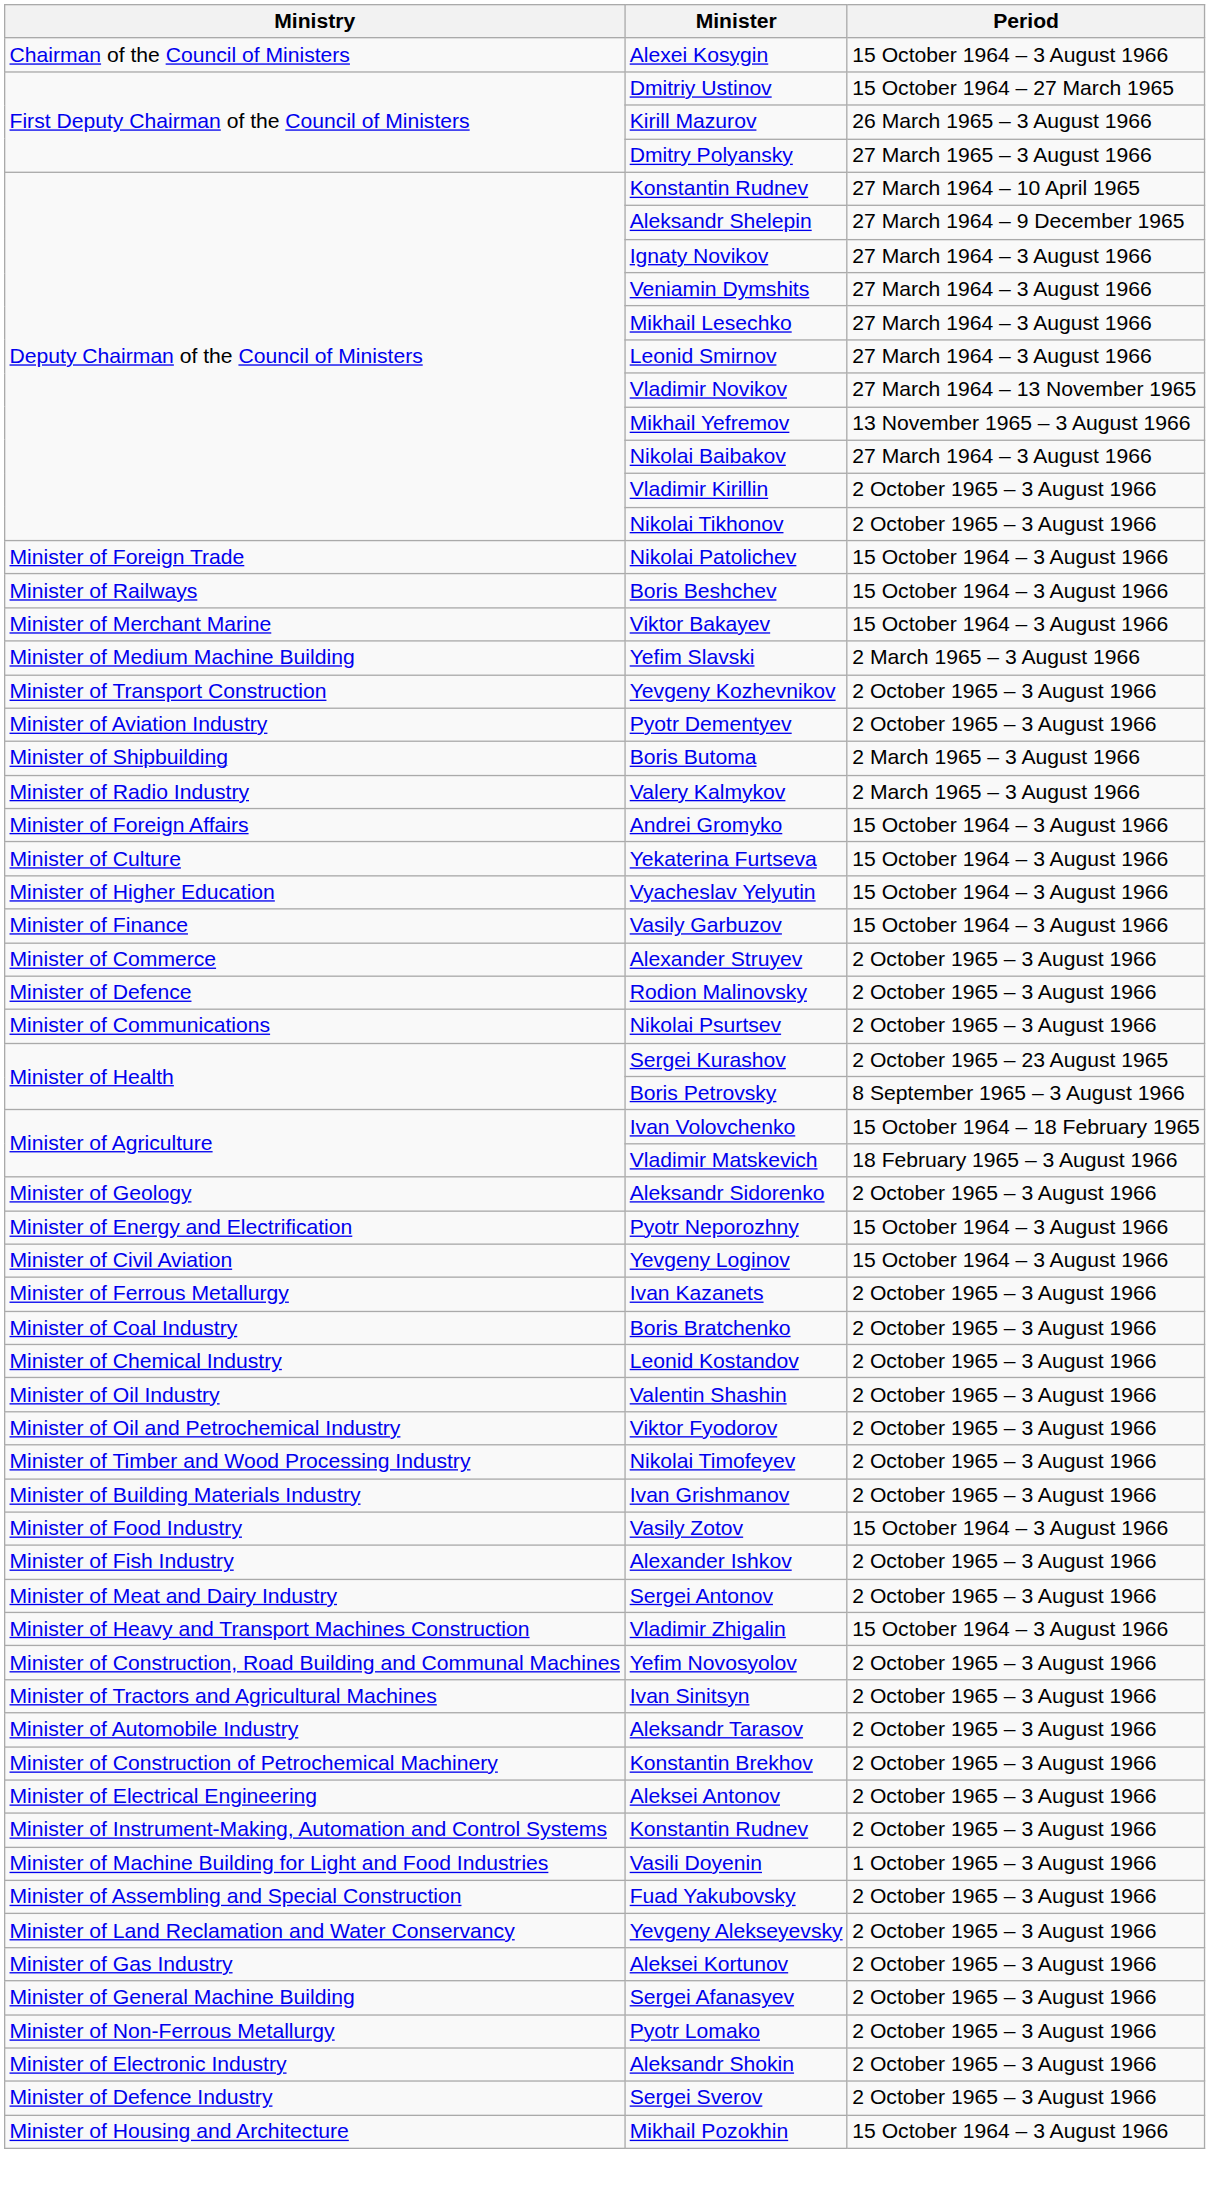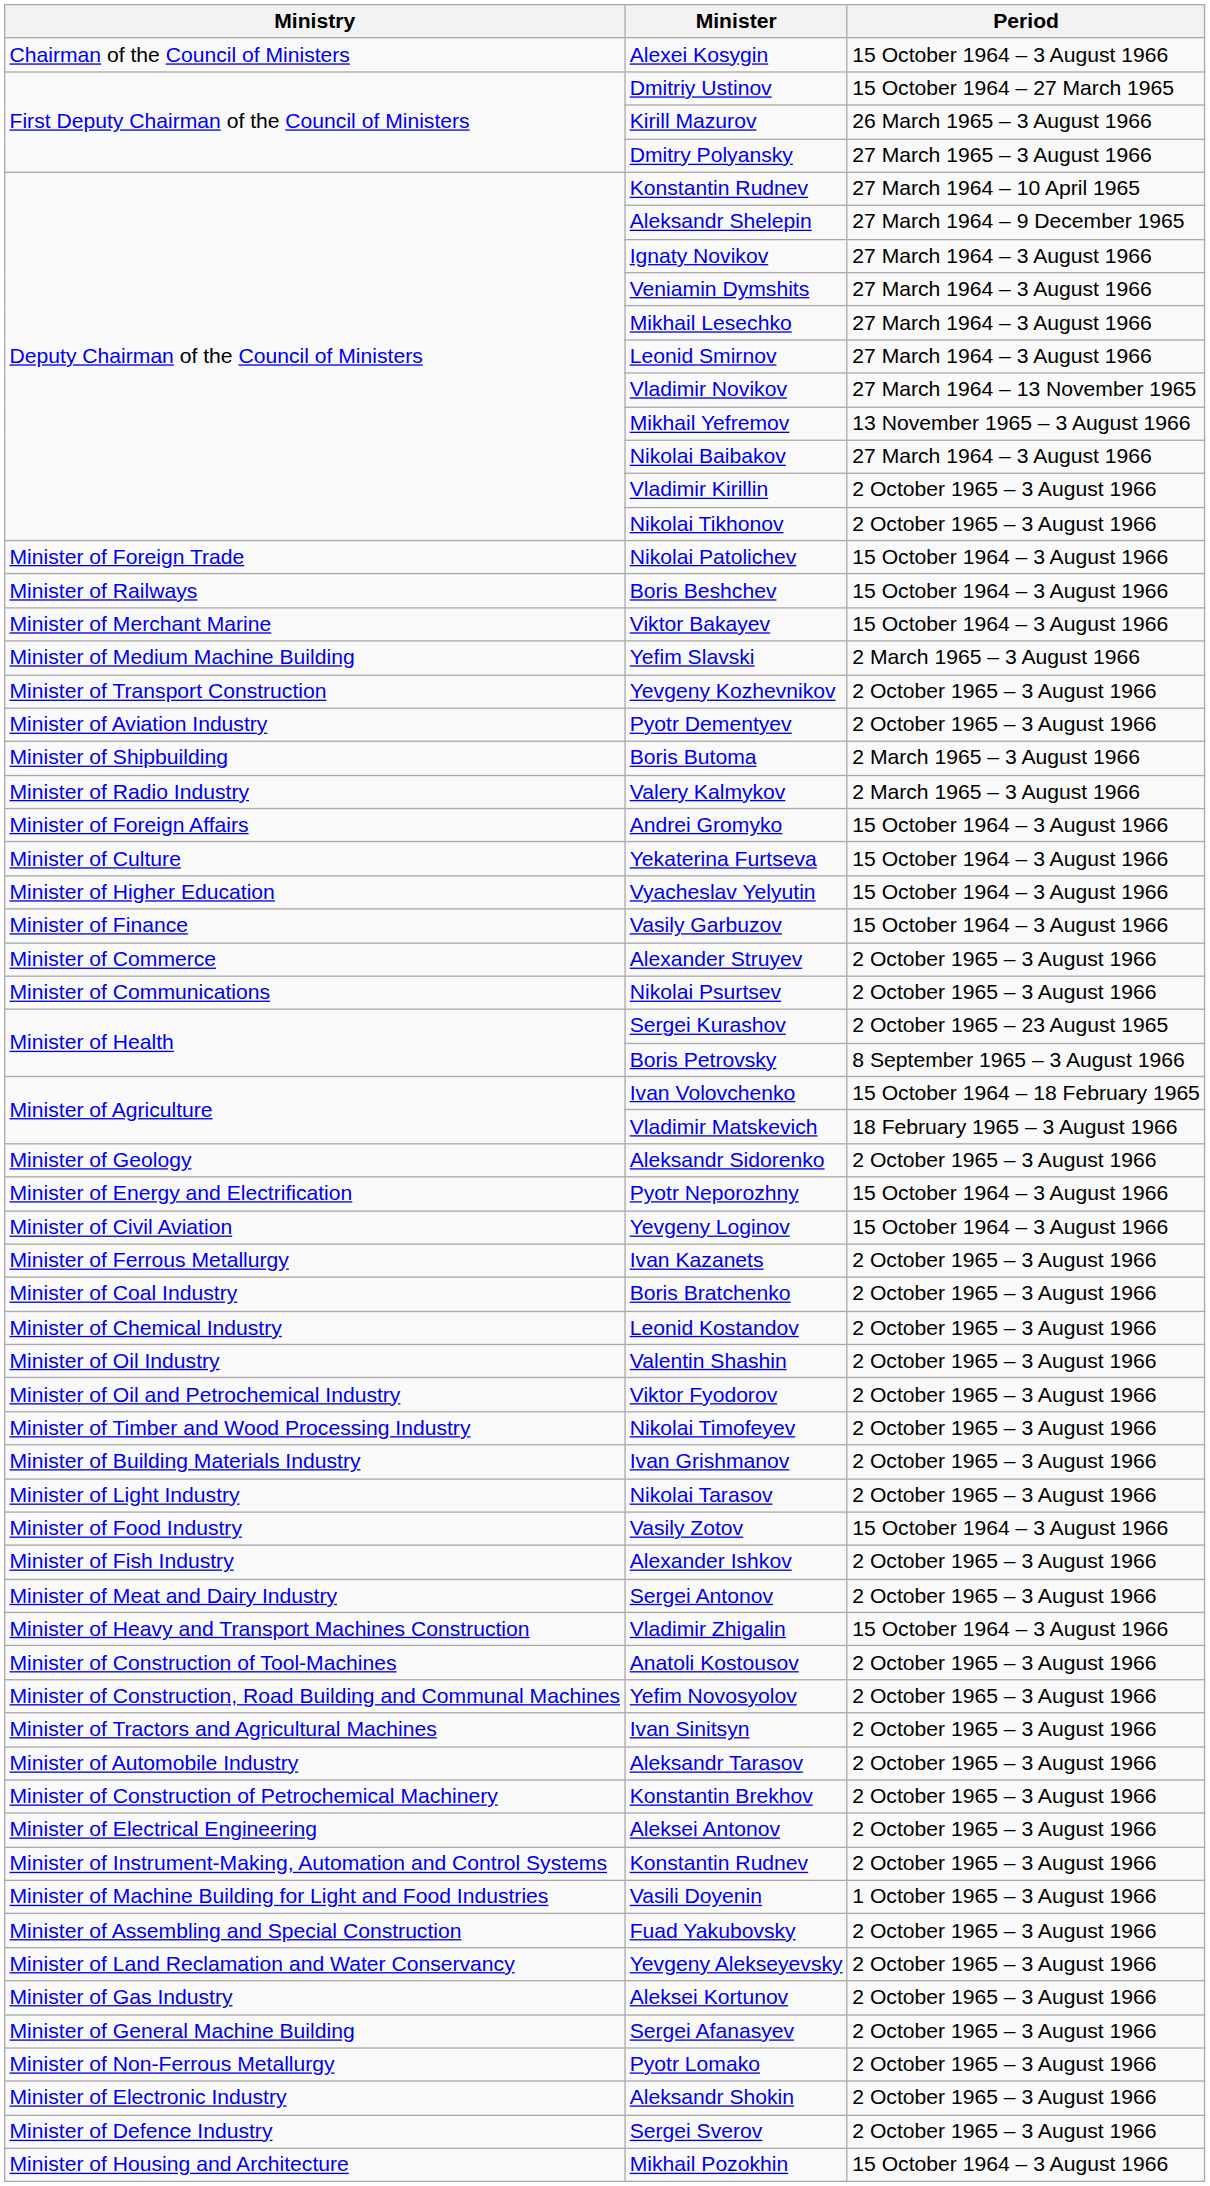- row: Minister of Defence | Rodion Malinovsky | 2 October 1965 – 3 August 1966
+ row: Minister of Light Industry | Nikolai Tarasov | 2 October 1965 – 3 August 1966
+ row: Minister of Construction of Tool-Machines | Anatoli Kostousov | 2 October 1965 – 3 August 1966
